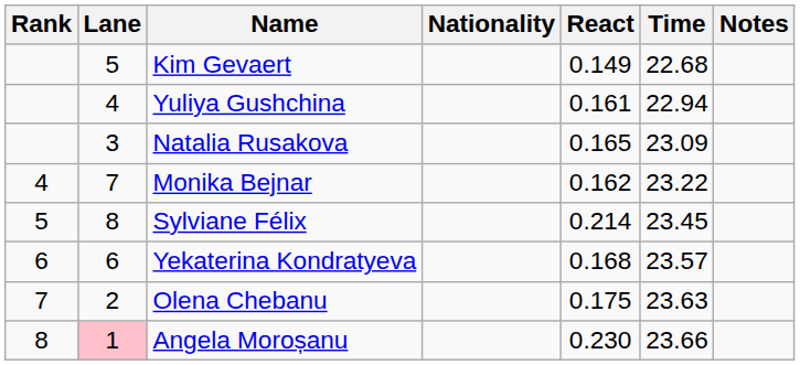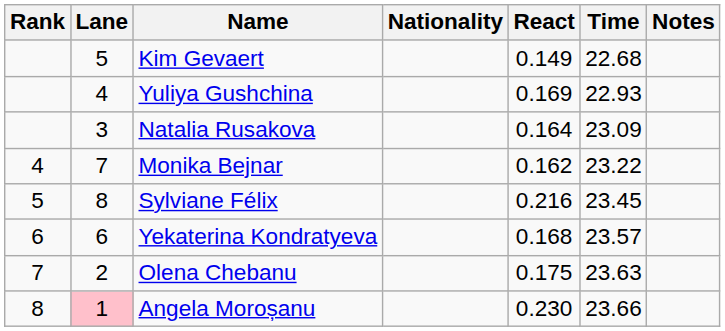Yuliya Gushchina | React: 0.161 -> 0.169
Yuliya Gushchina | Time: 22.94 -> 22.93
Natalia Rusakova | React: 0.165 -> 0.164
Sylviane Félix | React: 0.214 -> 0.216
